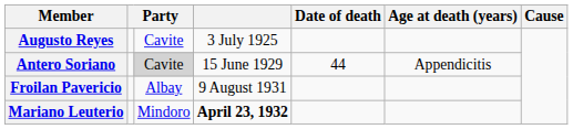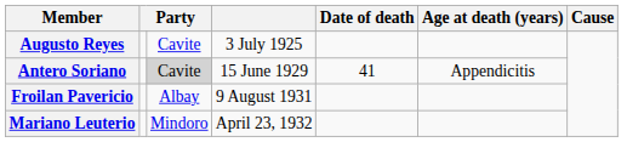Antero Soriano | Date of death: 44 -> 41
Mariano Leuterio | column 4: bold -> normal
